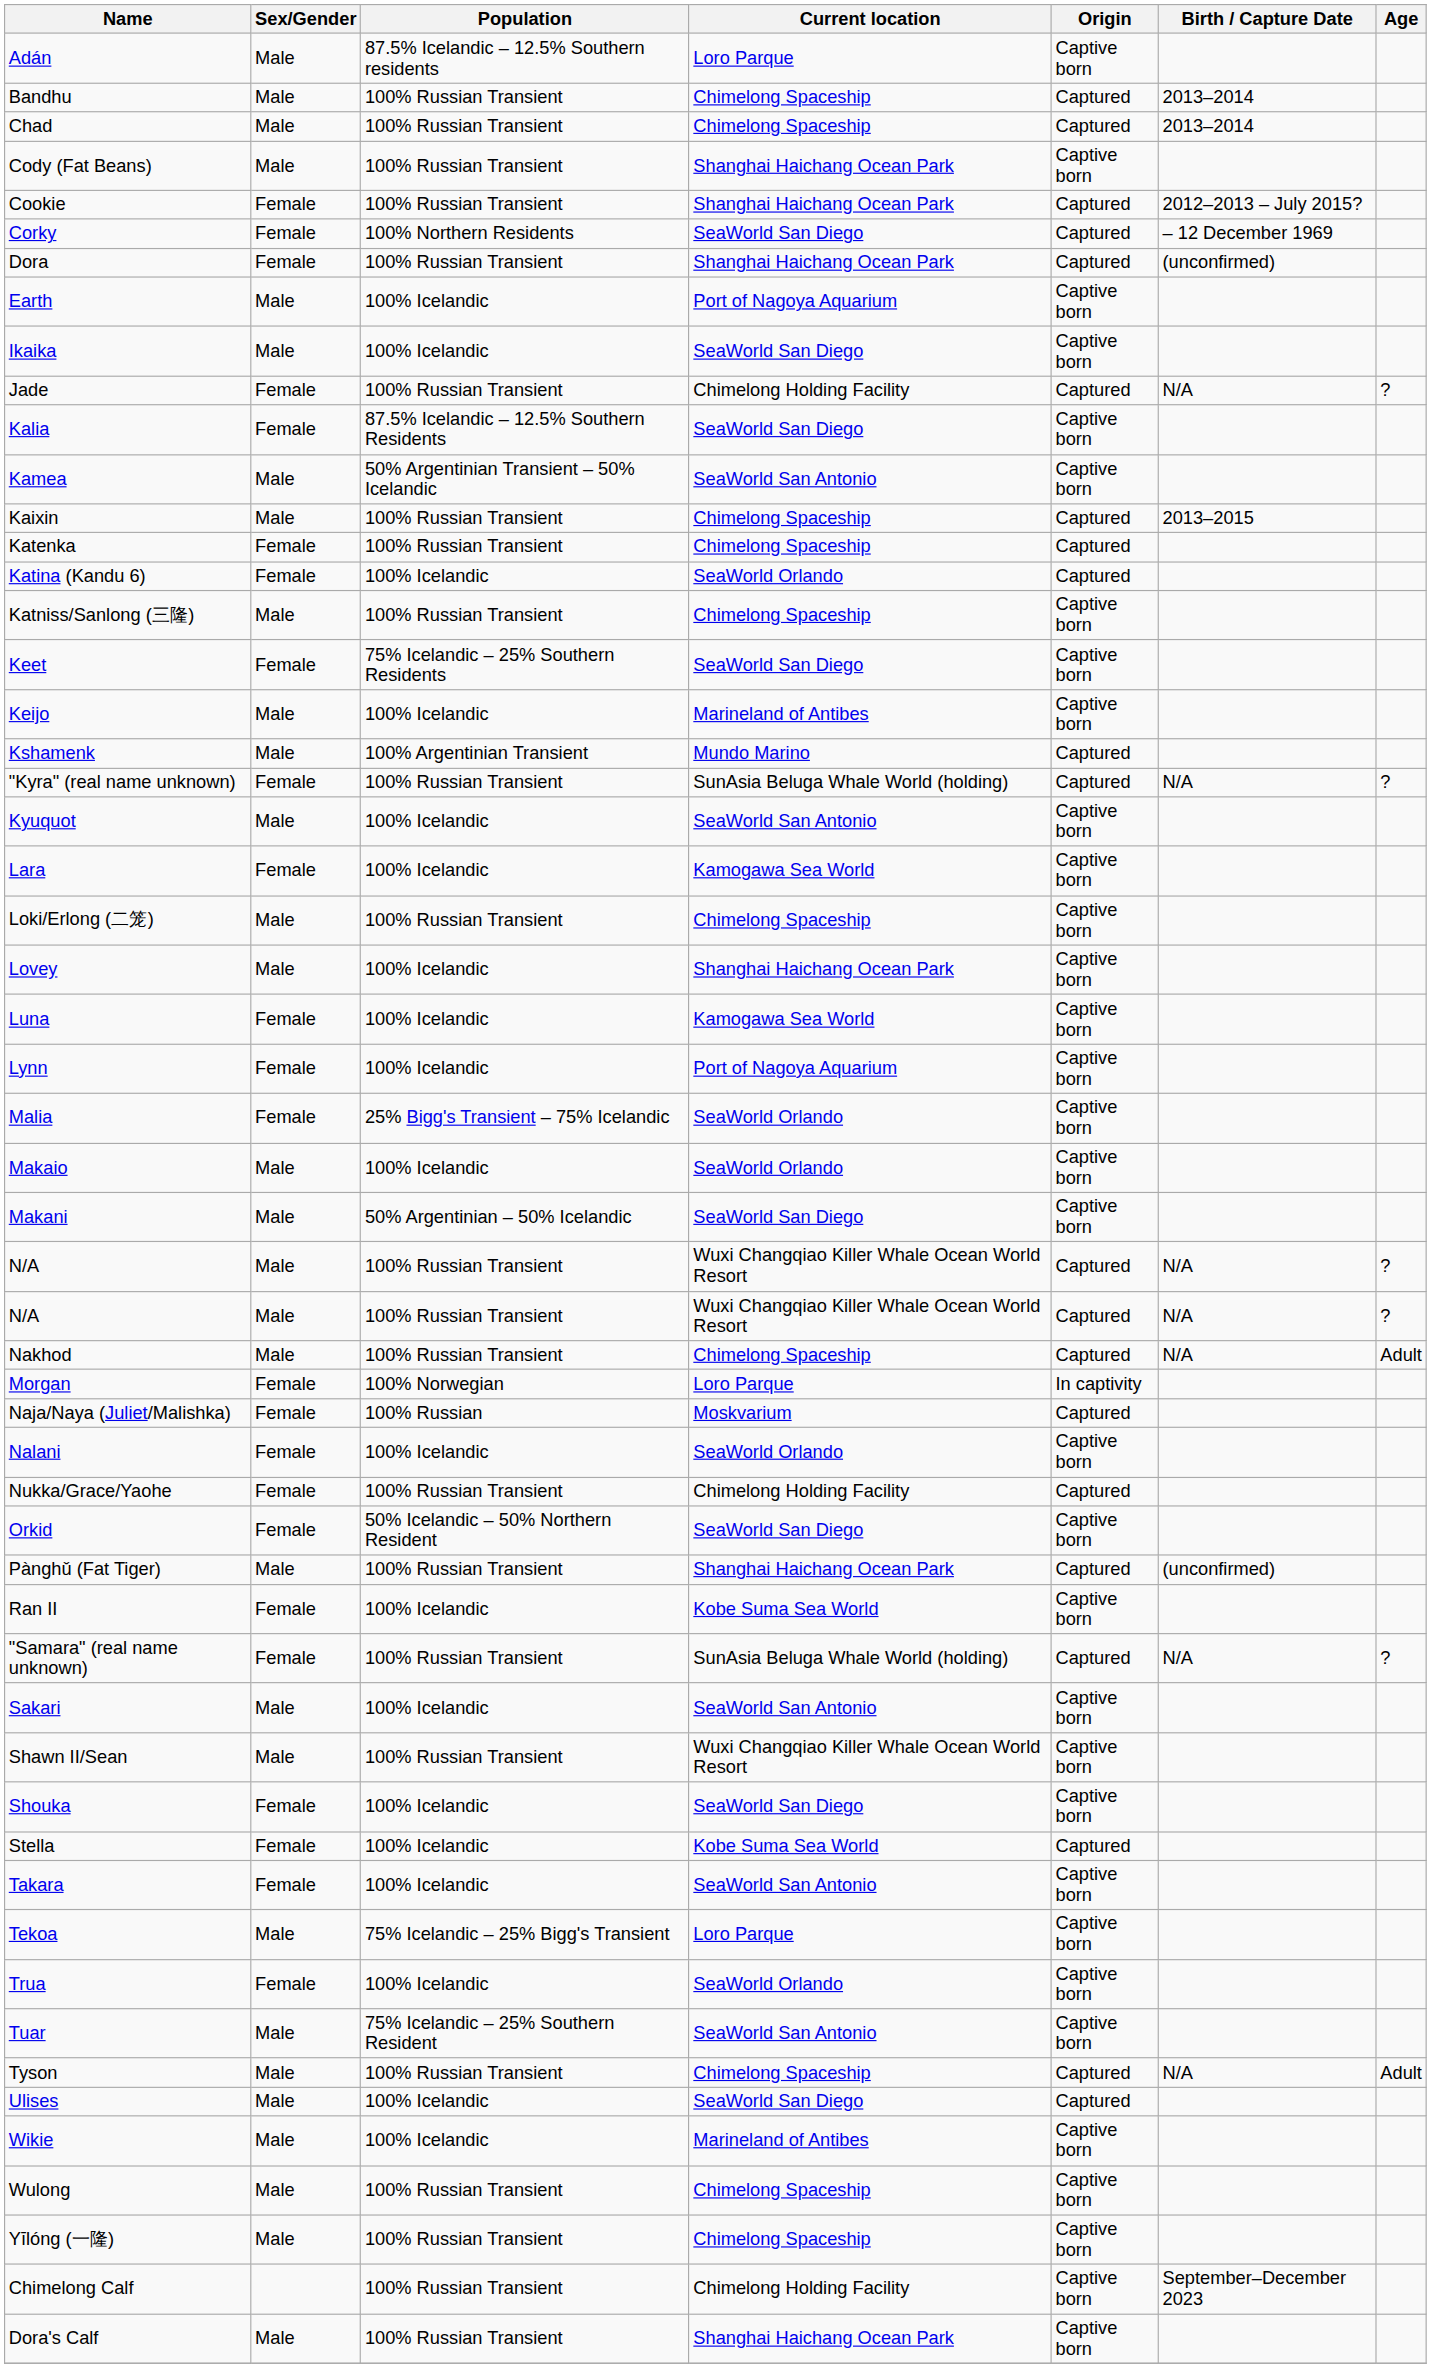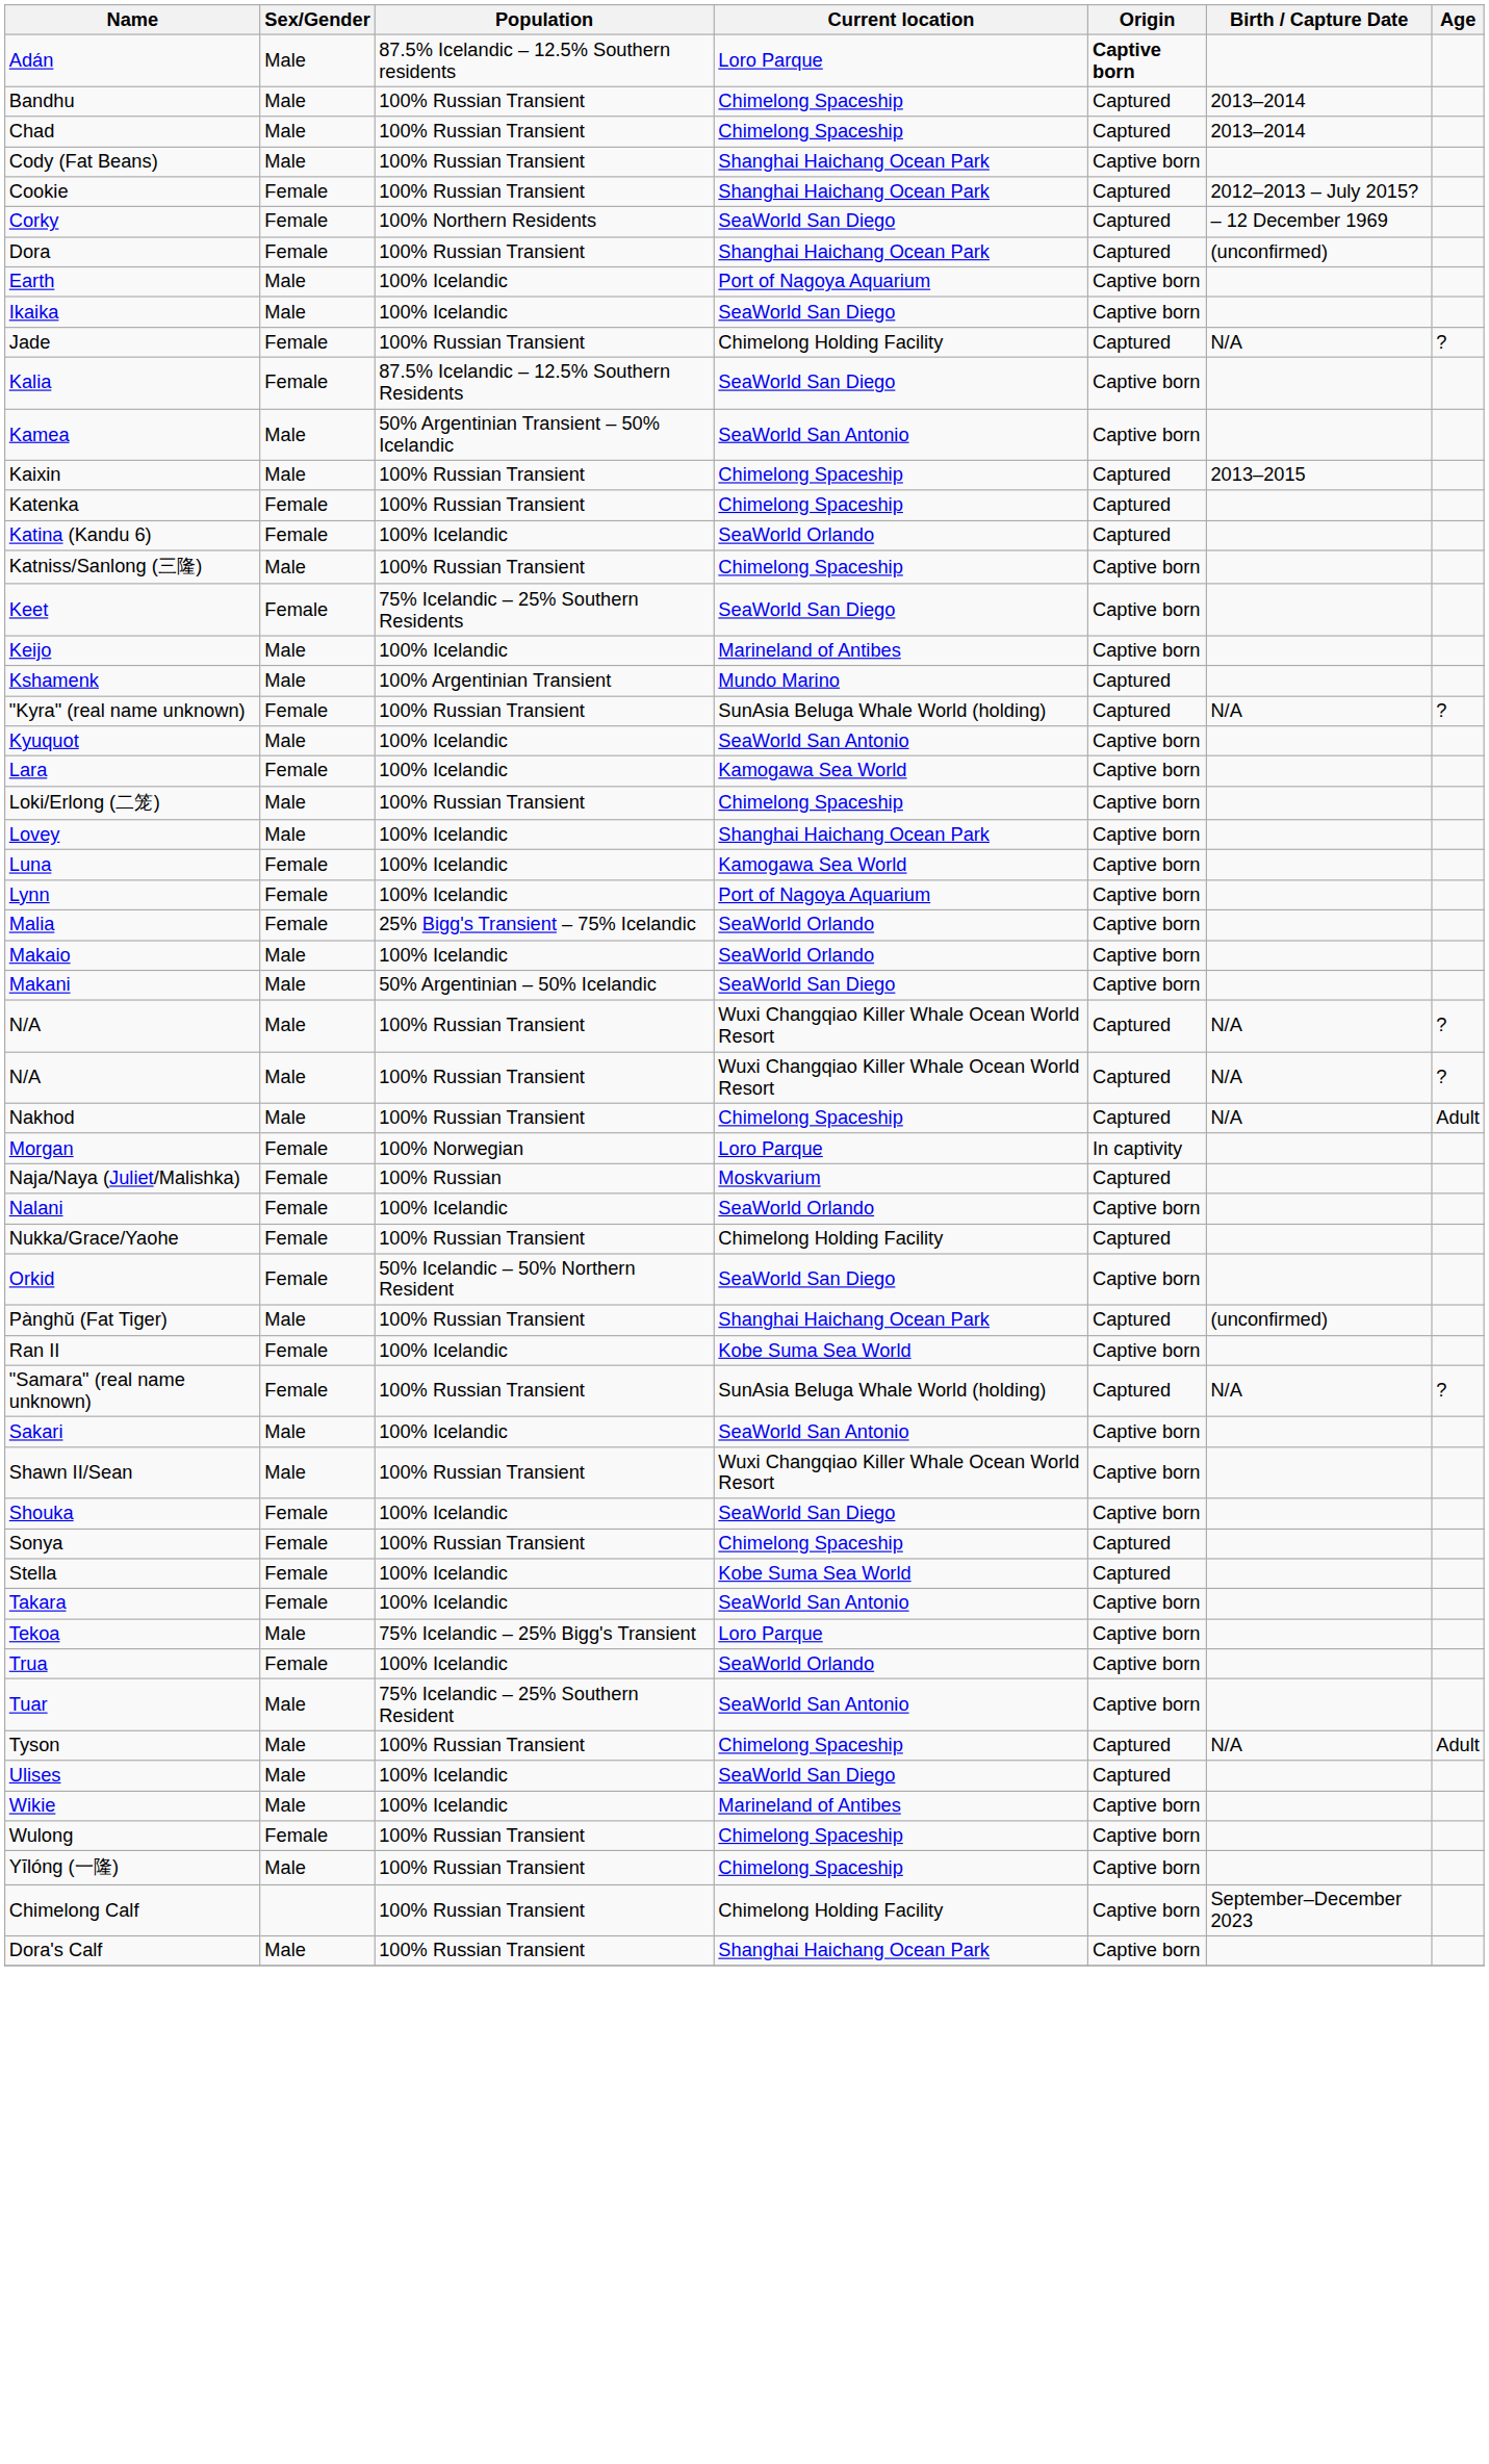Adán | Origin: normal -> bold
+ row: Sonya | Female | 100% Russian Transient | Chimelong Spaceship | Captured
Wulong | Sex/Gender: Male -> Female
